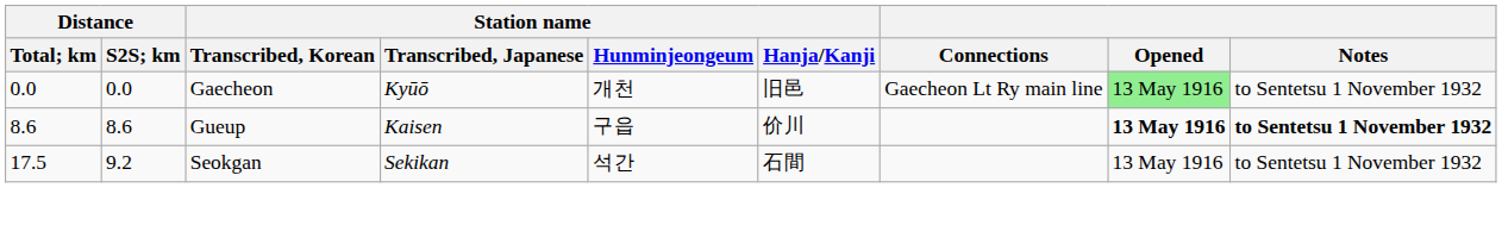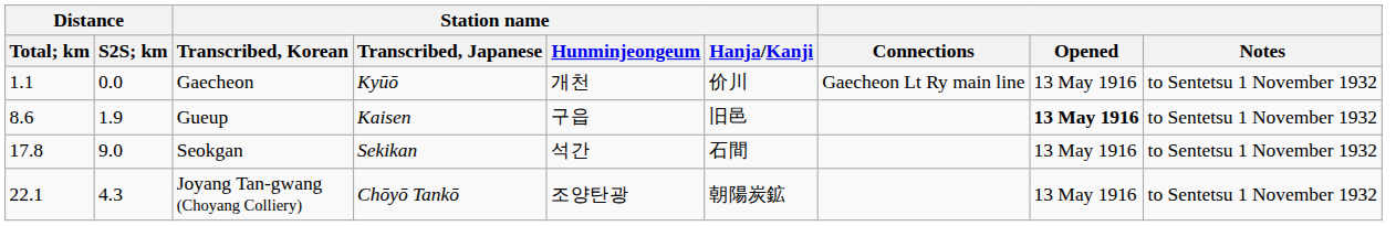Gaecheon | Distance / Total; km: 0.0 -> 1.1
Gaecheon | Station name / Hanja/Kanji: 旧邑 -> 价川
Gaecheon | Opened: lightgreen background -> no background
Gueup | Distance / S2S; km: 8.6 -> 1.9
Gueup | Station name / Hanja/Kanji: 价川 -> 旧邑
Gueup | Notes: bold -> normal
Seokgan | Distance / Total; km: 17.5 -> 17.8
Seokgan | Distance / S2S; km: 9.2 -> 9.0
+ row: 22.1 | 4.3 | Joyang Tan-gwang (Choyang Colliery) | Chōyō Tankō | 조양탄광 | 朝陽炭鉱 | 13 May 1916 | to Sentetsu 1 November 1932
